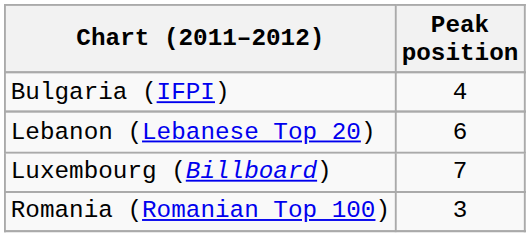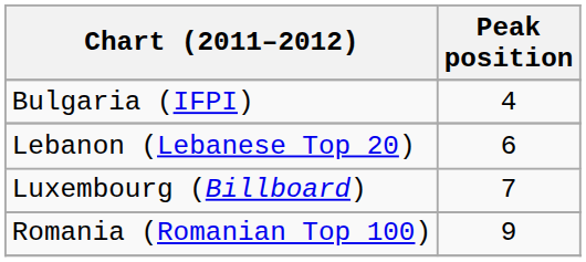Romania (Romanian Top 100) | Peak position: 3 -> 9
